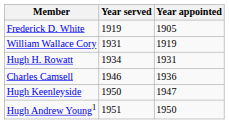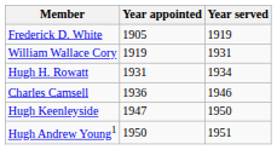columns swapped: Year appointed <-> Year served
